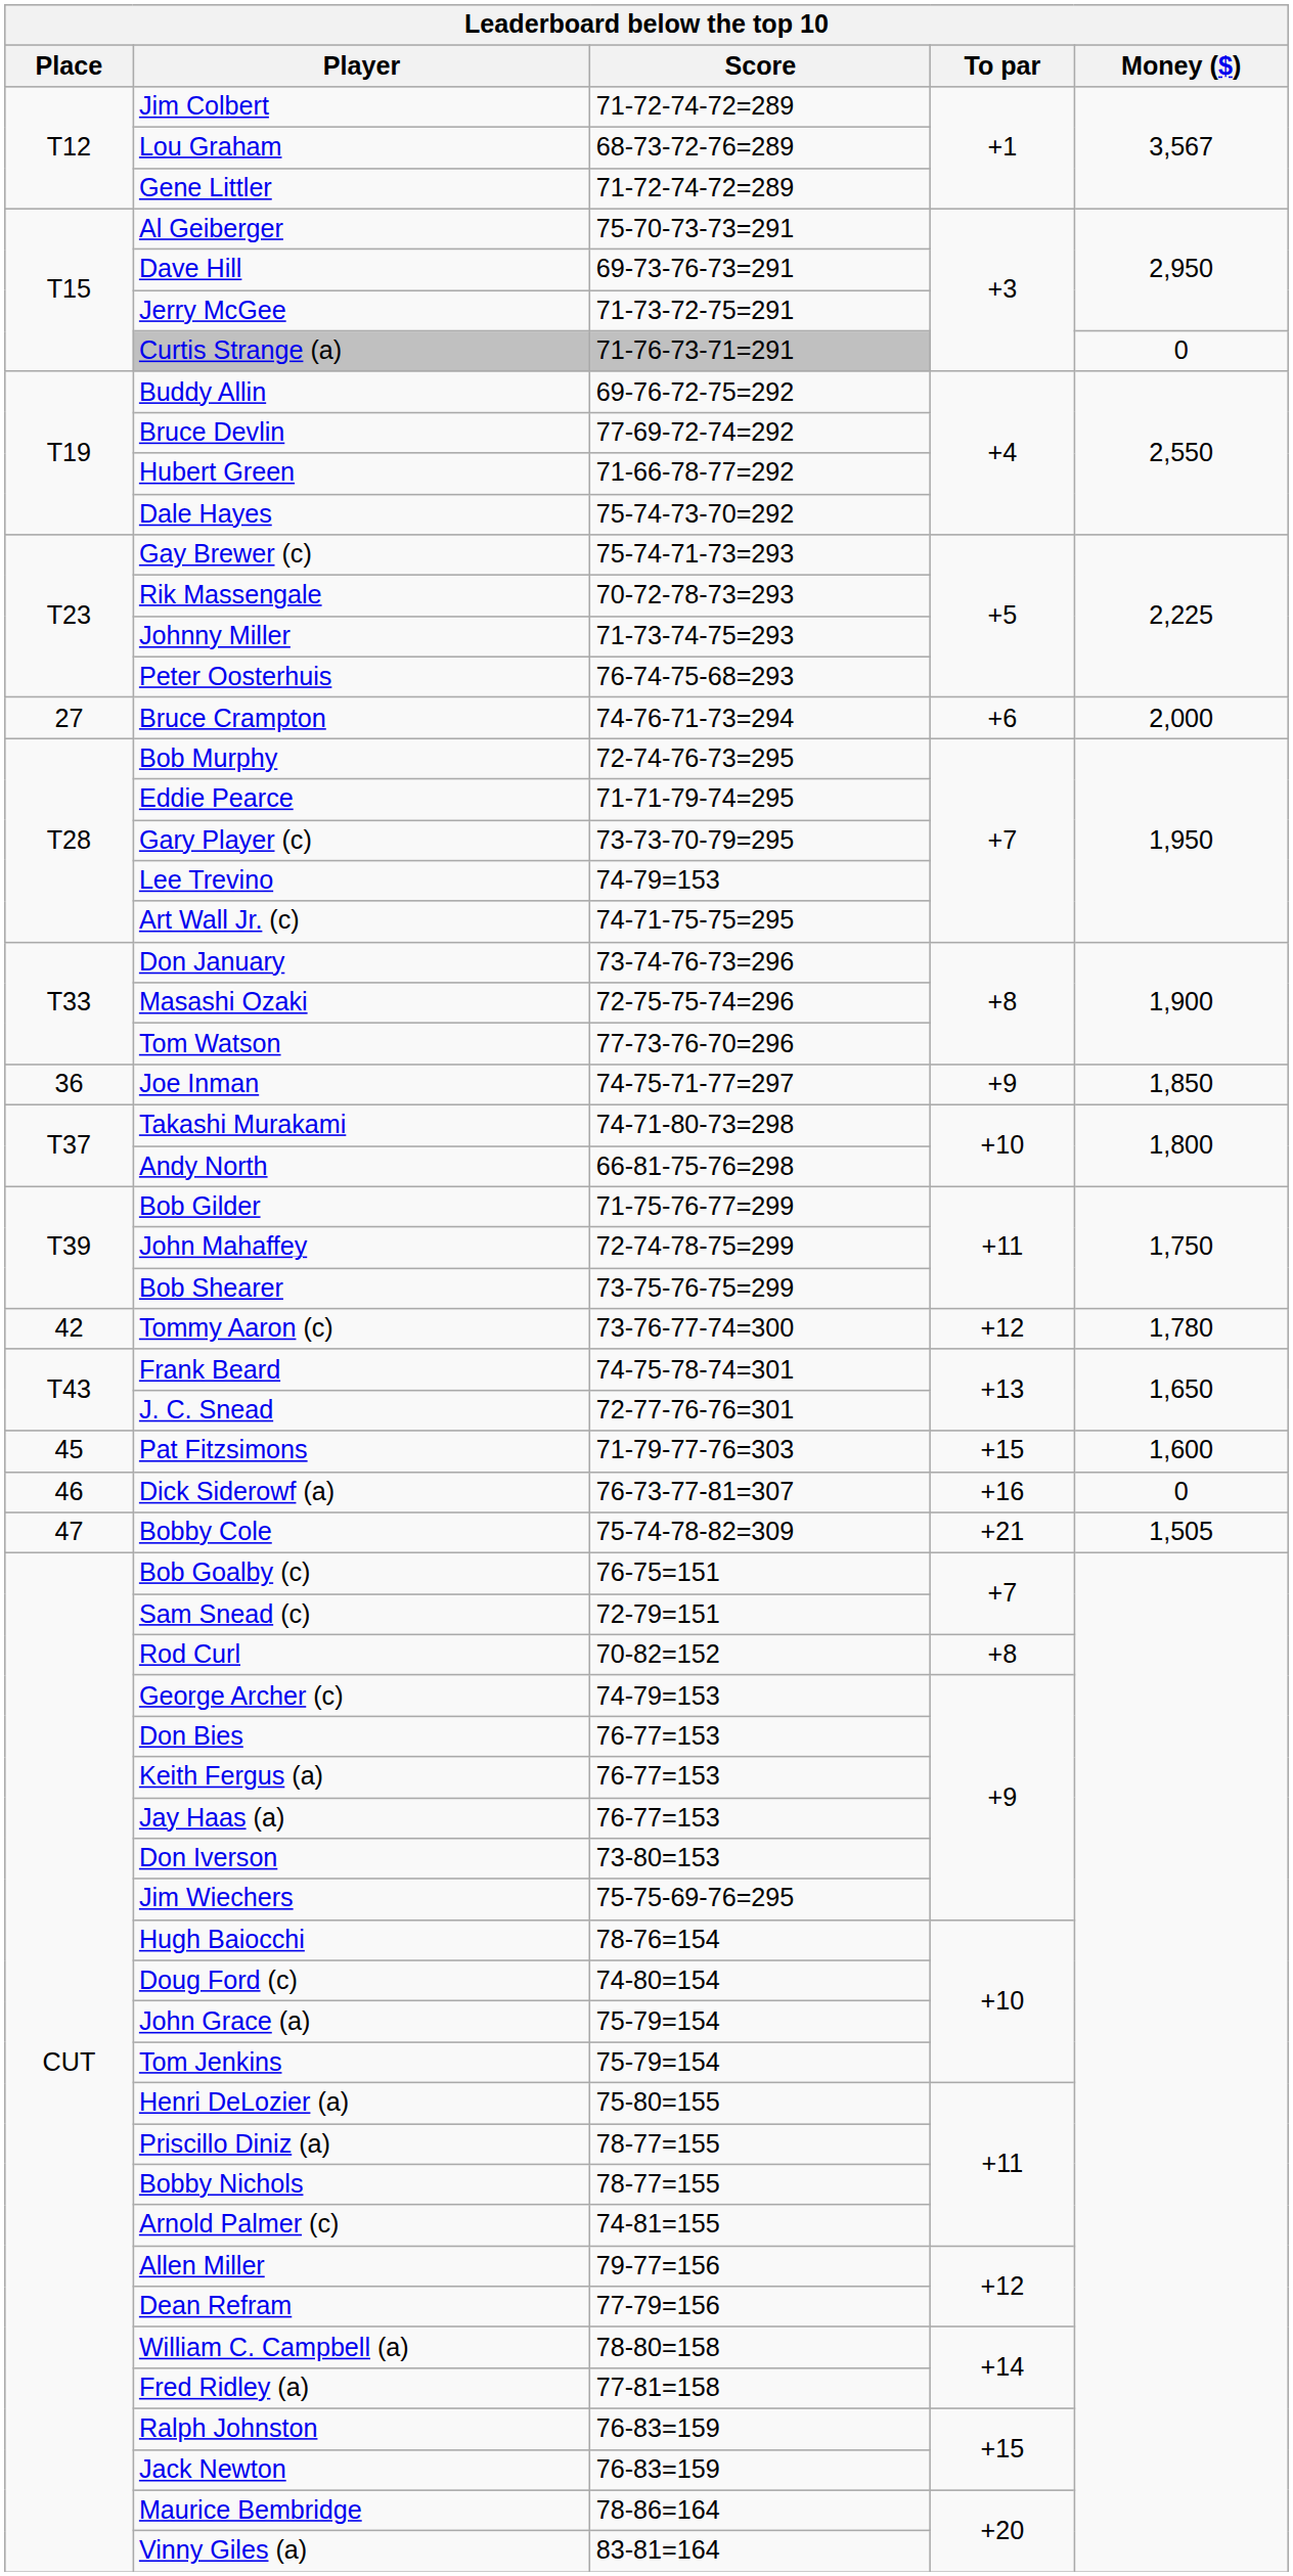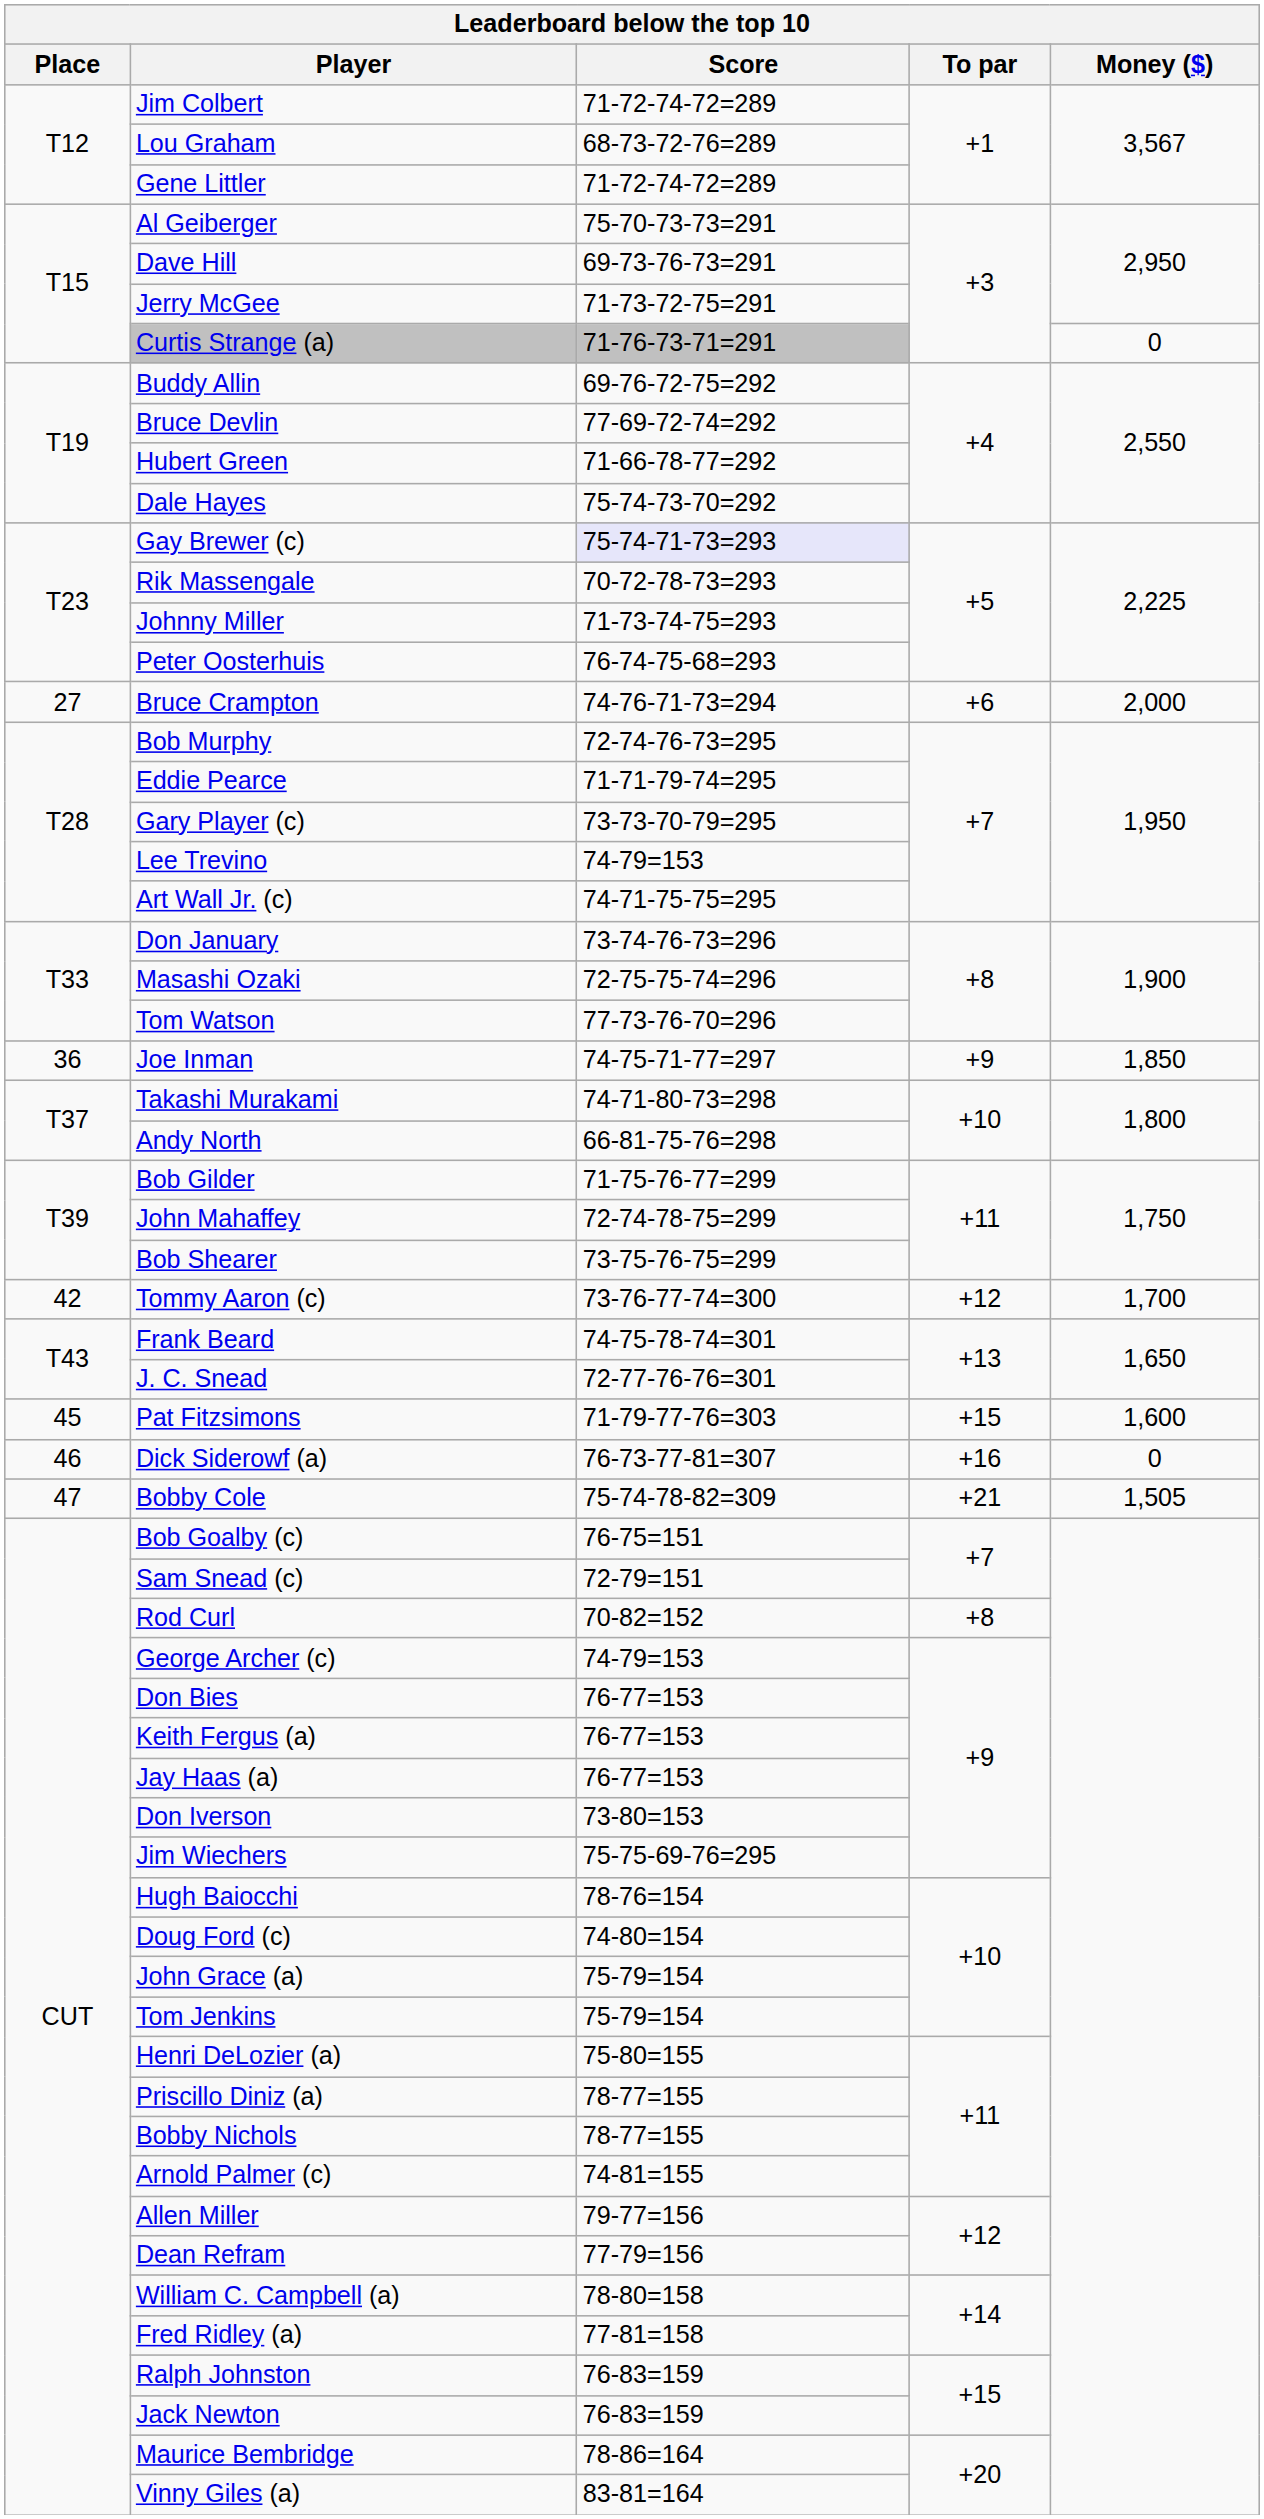Gay Brewer (c) | Score: no background -> lavender background
Tommy Aaron (c) | Money ($): 1,780 -> 1,700
